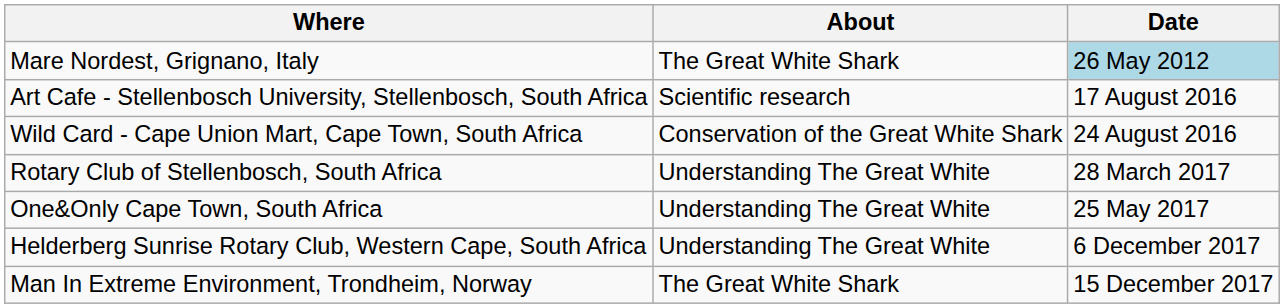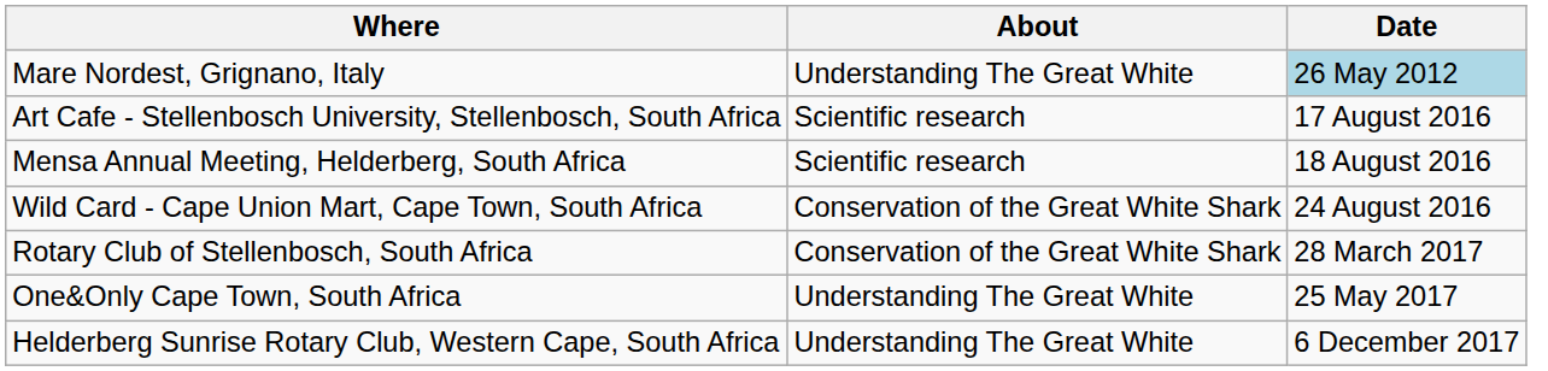Mare Nordest, Grignano, Italy | About: The Great White Shark -> Understanding The Great White
+ row: Mensa Annual Meeting, Helderberg, South Africa | Scientific research | 18 August 2016
Rotary Club of Stellenbosch, South Africa | About: Understanding The Great White -> Conservation of the Great White Shark
- row: Man In Extreme Environment, Trondheim, Norway | The Great White Shark | 15 December 2017
